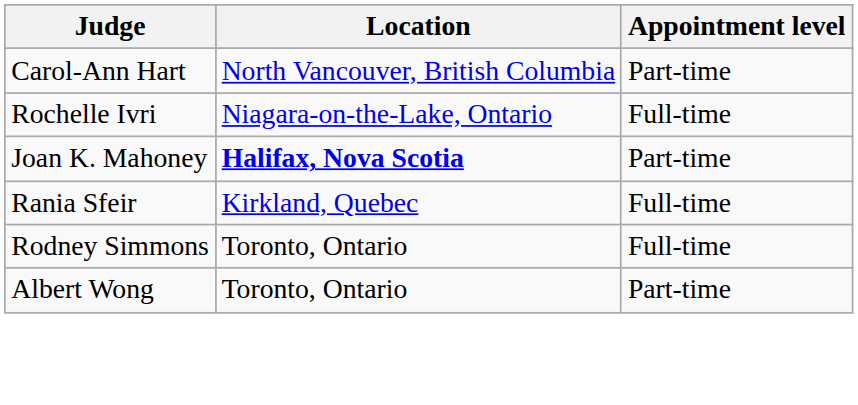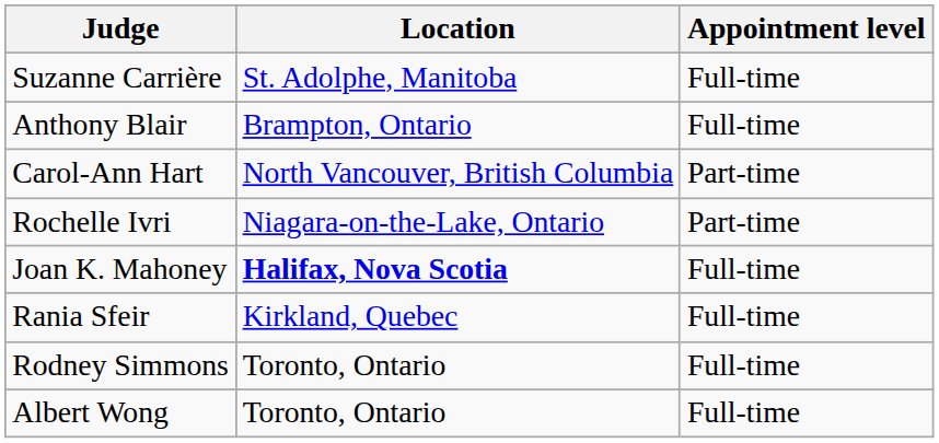+ row: Suzanne Carrière | St. Adolphe, Manitoba | Full-time
+ row: Anthony Blair | Brampton, Ontario | Full-time
Rochelle Ivri | Appointment level: Full-time -> Part-time
Joan K. Mahoney | Appointment level: Part-time -> Full-time
Albert Wong | Appointment level: Part-time -> Full-time
